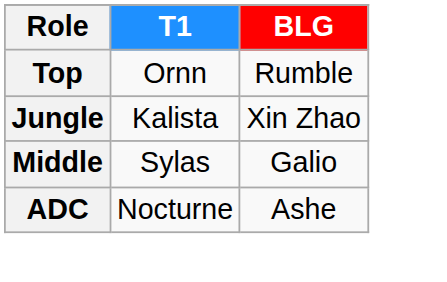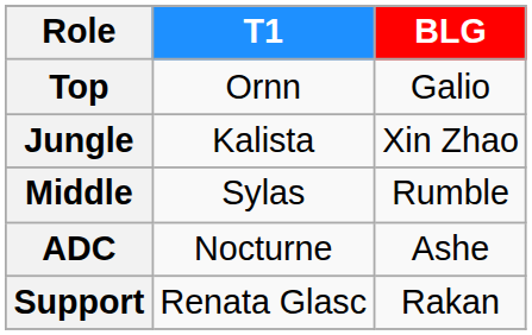Top | BLG: Rumble -> Galio
Middle | BLG: Galio -> Rumble
+ row: Support | Renata Glasc | Rakan
